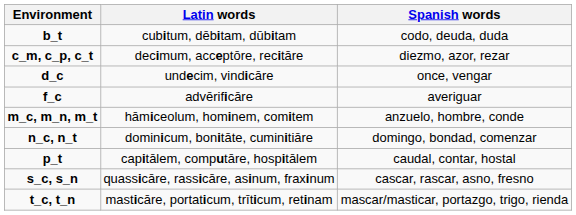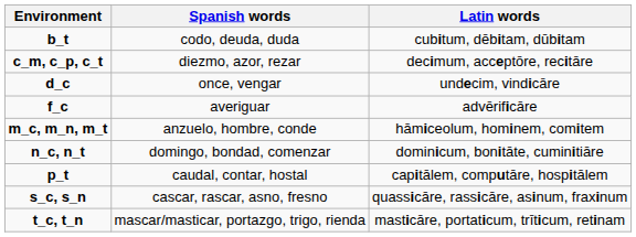columns swapped: Latin words <-> Spanish words
